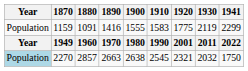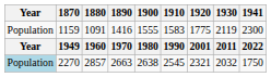1159 | 1941: 2299 -> 2300
